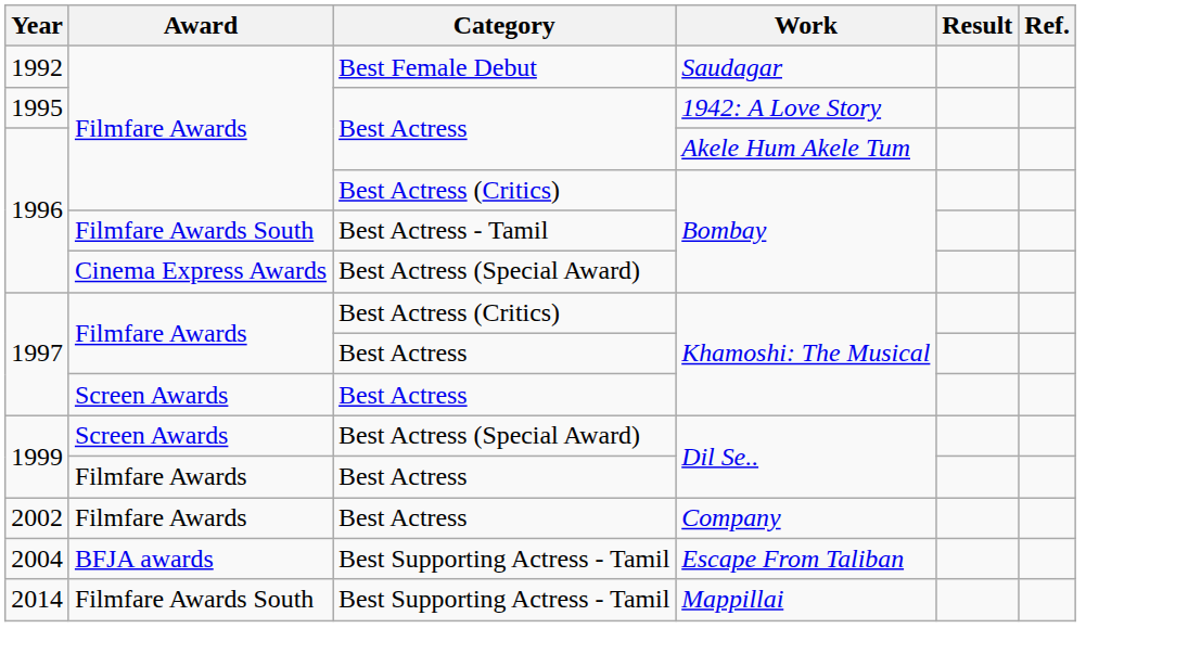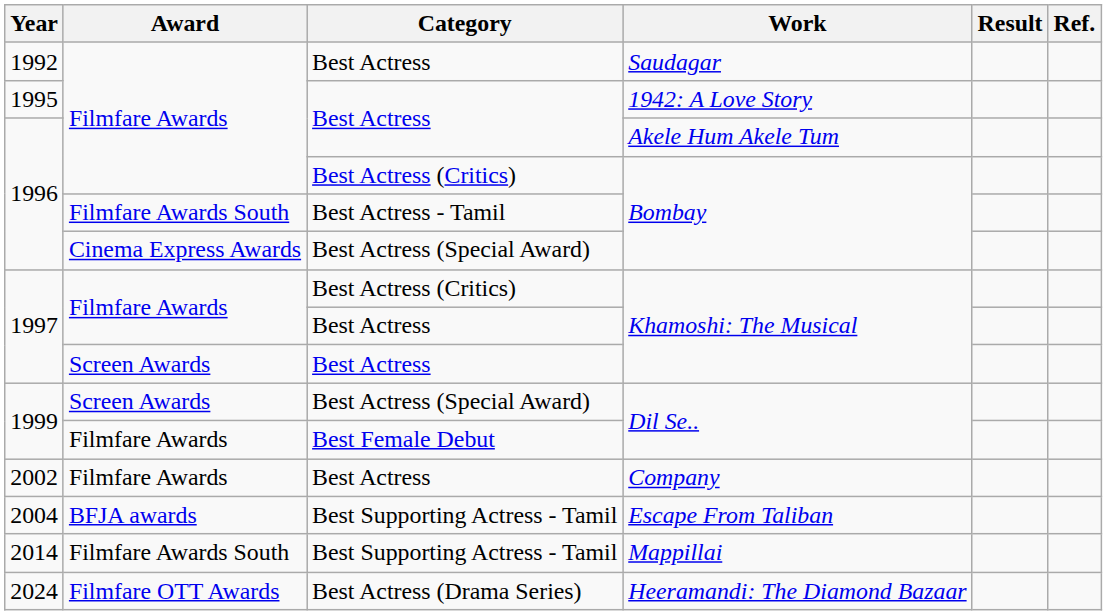Saudagar | Category: Best Female Debut -> Best Actress
Filmfare Awards / Dil Se.. | Category: Best Actress -> Best Female Debut
+ row: 2024 | Filmfare OTT Awards | Best Actress (Drama Series) | Heeramandi: The Diamond Bazaar
